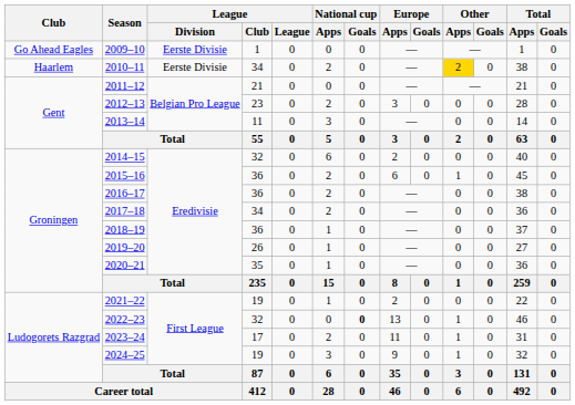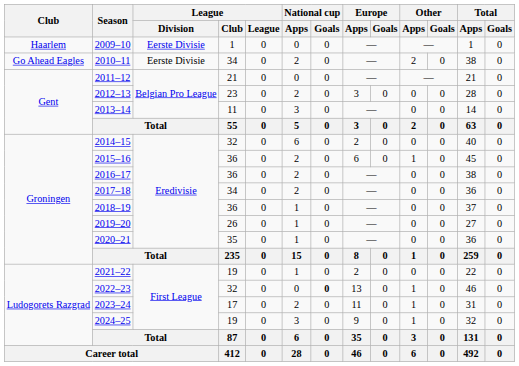2009–10 | Club: Go Ahead Eagles -> Haarlem
2010–11 | Club: Haarlem -> Go Ahead Eagles
2010–11 | Other / Apps: gold background -> no background
